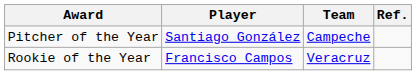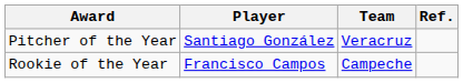Pitcher of the Year | Team: Campeche -> Veracruz
Rookie of the Year | Team: Veracruz -> Campeche
